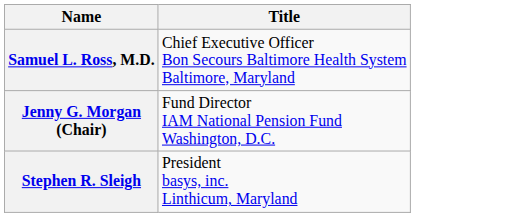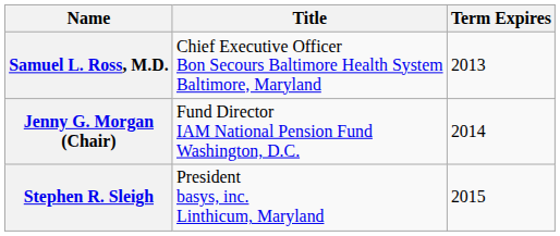+ column: Term Expires | 2013 | 2014 | 2015
